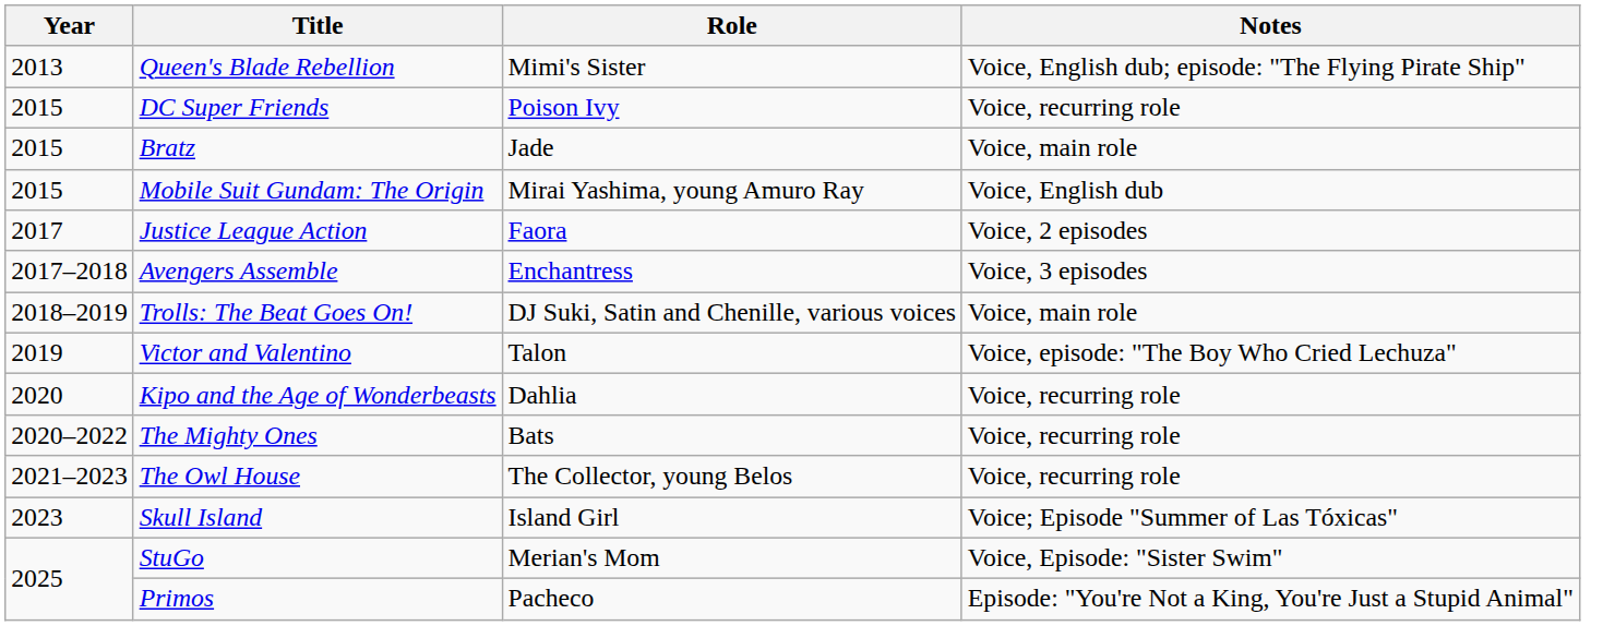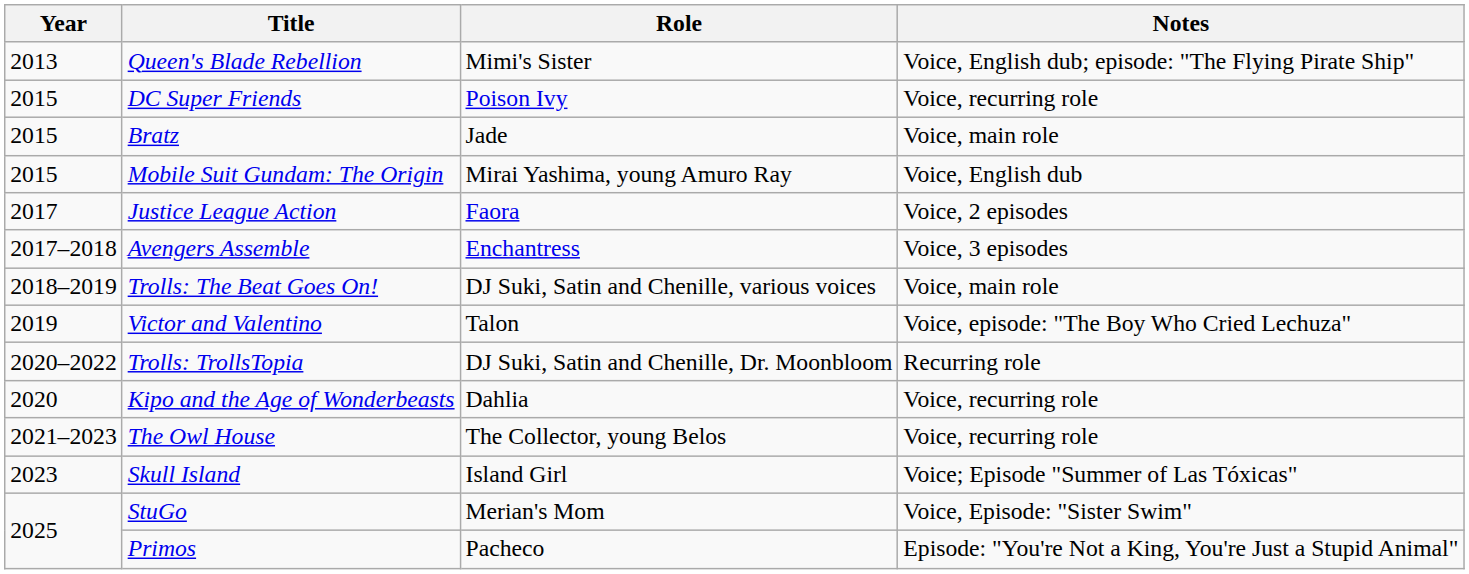+ row: 2020–2022 | Trolls: TrollsTopia | DJ Suki, Satin and Chenille, Dr. Moonbloom | Recurring role
- row: 2020–2022 | The Mighty Ones | Bats | Voice, recurring role
